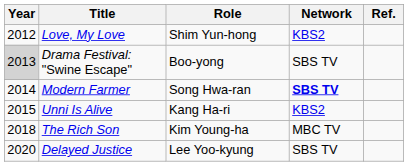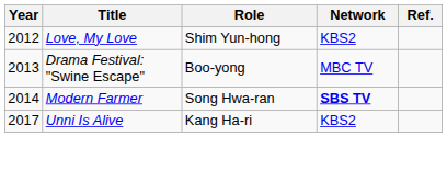Drama Festival: "Swine Escape" | Year: lightgrey background -> no background
Drama Festival: "Swine Escape" | Network: SBS TV -> MBC TV
Unni Is Alive | Year: 2015 -> 2017
- row: 2018 | The Rich Son | Kim Young-ha | MBC TV
- row: 2020 | Delayed Justice | Lee Yoo-kyung | SBS TV
